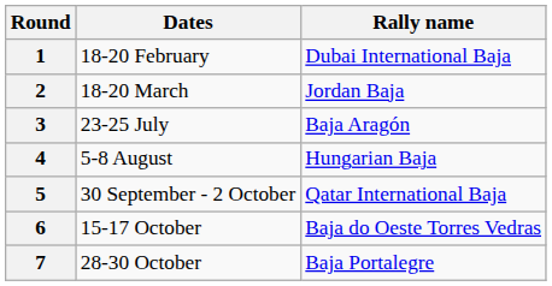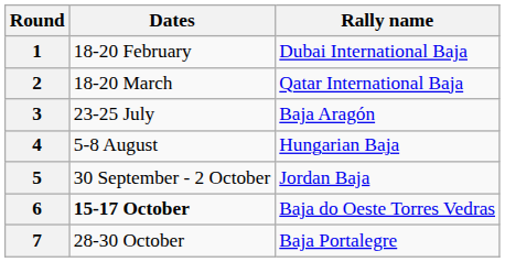2 | Rally name: Jordan Baja -> Qatar International Baja
5 | Rally name: Qatar International Baja -> Jordan Baja
6 | Dates: normal -> bold
